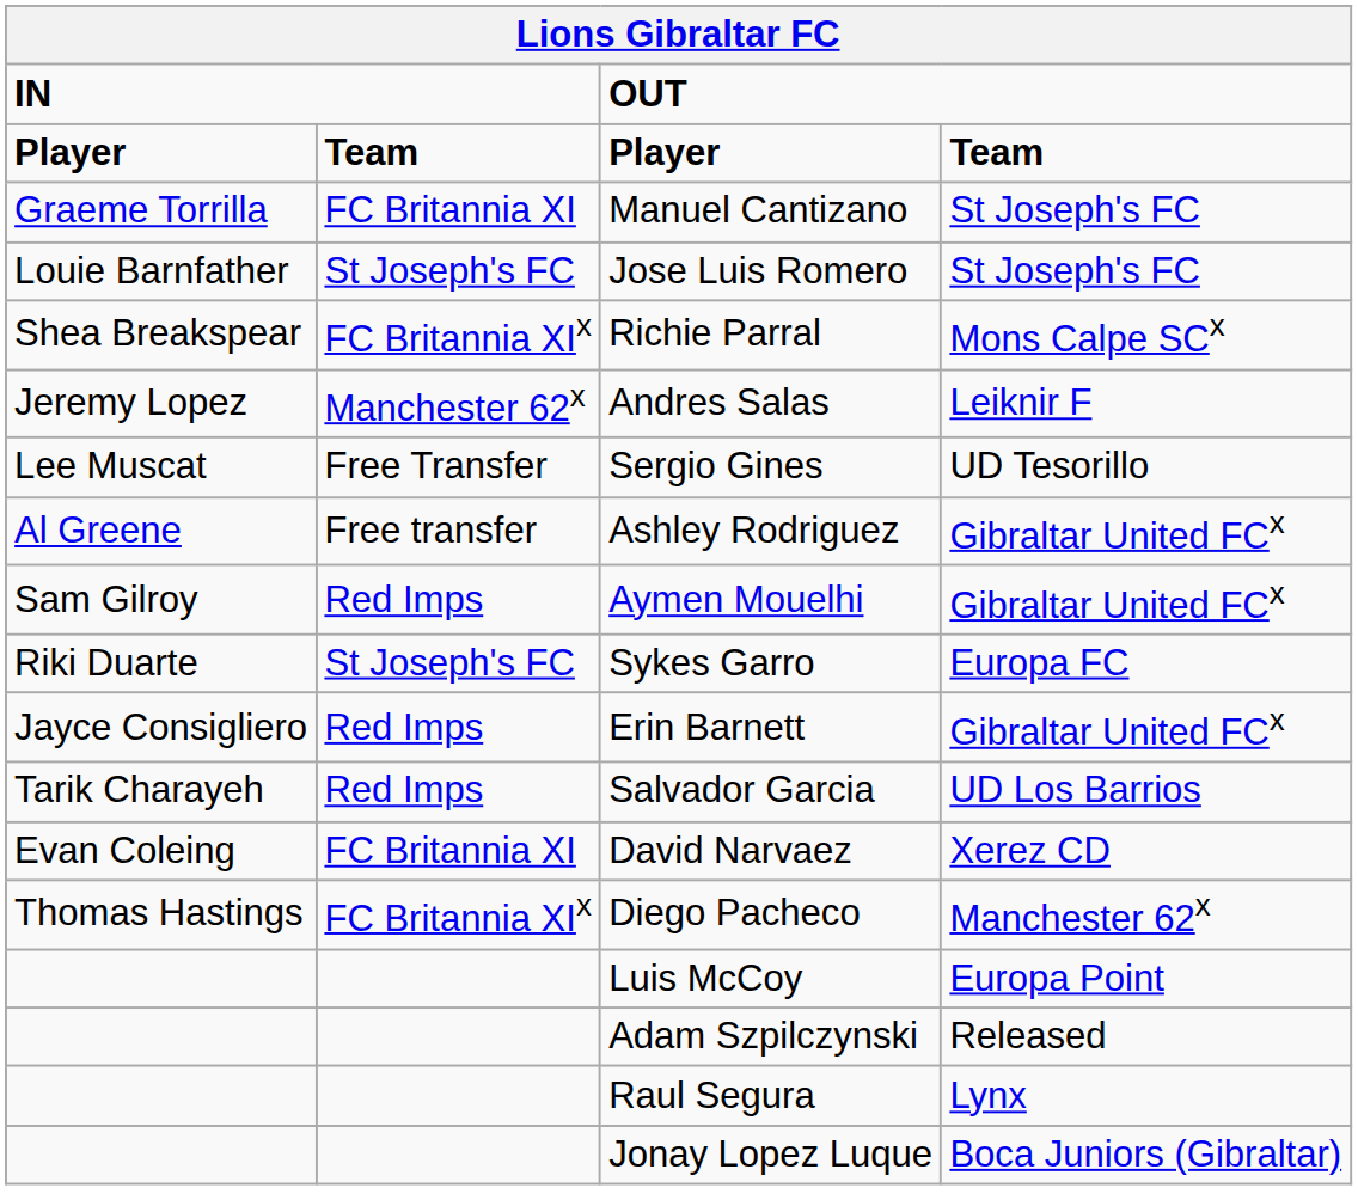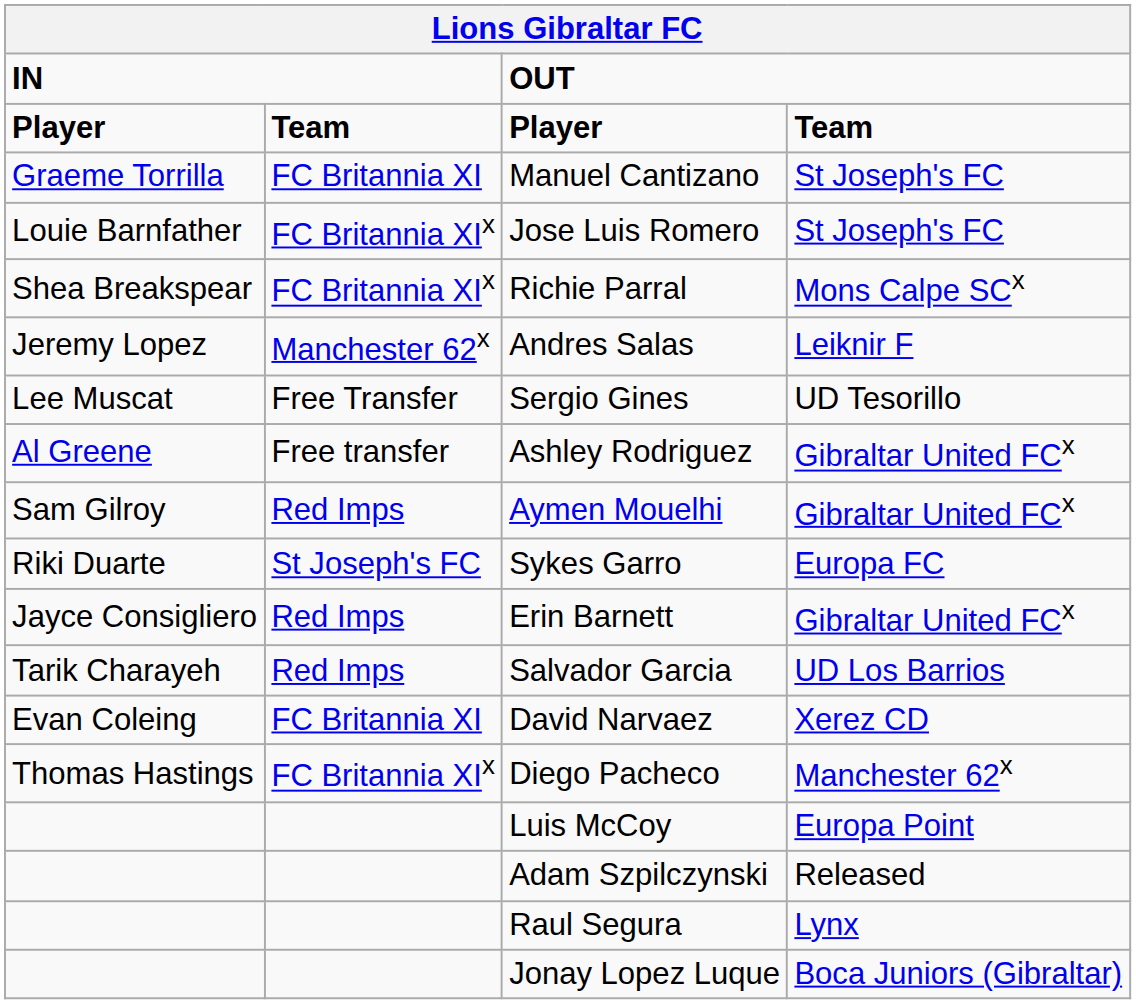Jose Luis Romero | column 2: St Joseph's FC -> FC Britannia XIx
